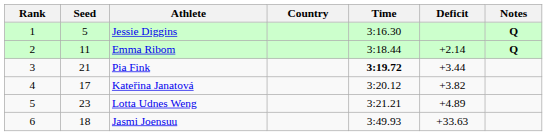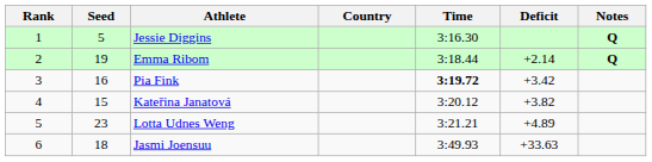Emma Ribom | Seed: 11 -> 19
Pia Fink | Seed: 21 -> 16
Pia Fink | Deficit: +3.44 -> +3.42
Kateřina Janatová | Seed: 17 -> 15
